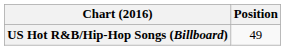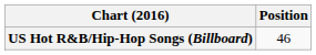US Hot R&B/Hip-Hop Songs (Billboard) | Position: 49 -> 46
